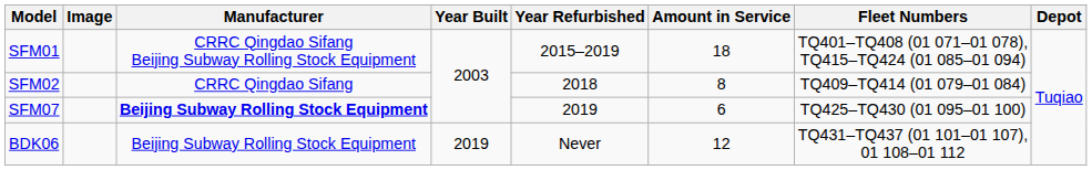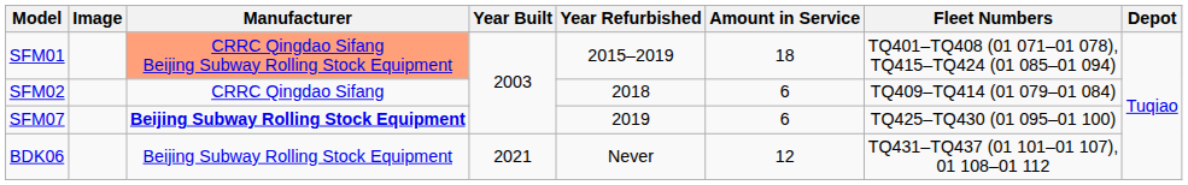SFM01 | Manufacturer: no background -> lightsalmon background
SFM02 | Amount in Service: 8 -> 6
BDK06 | Year Built: 2019 -> 2021
